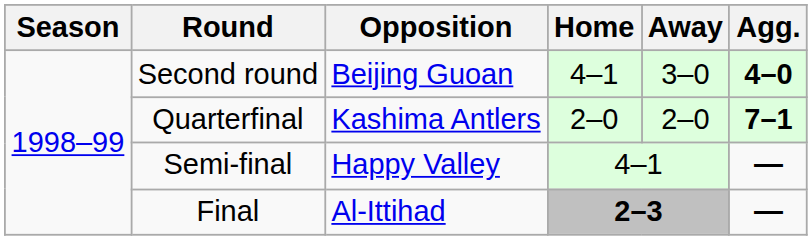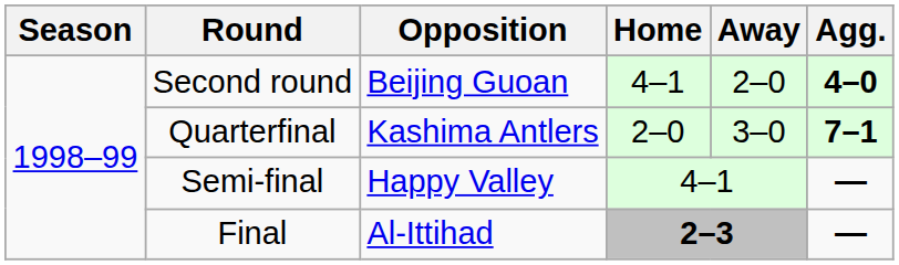Second round | Away: 3–0 -> 2–0
Quarterfinal | Away: 2–0 -> 3–0
